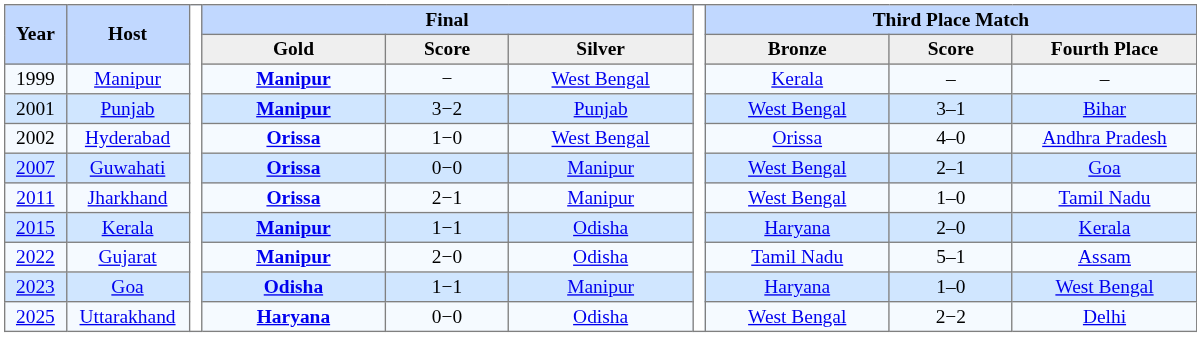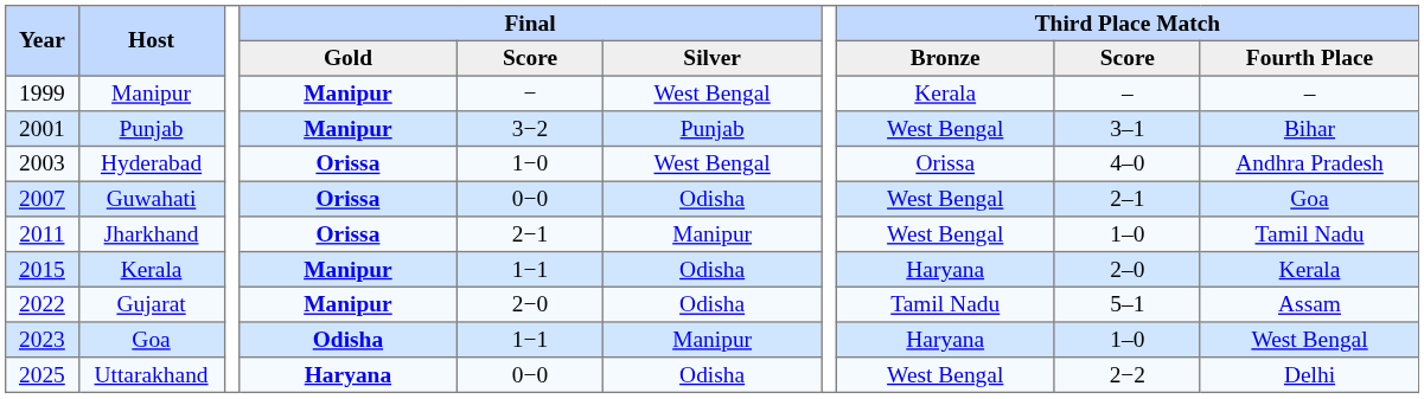Hyderabad | Year: 2002 -> 2003
Guwahati | Final / Silver: Manipur -> Odisha
